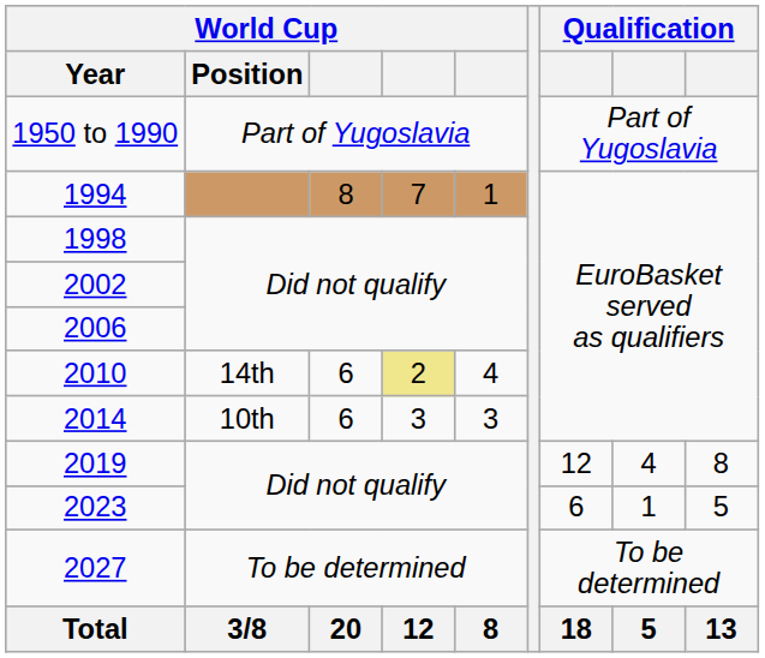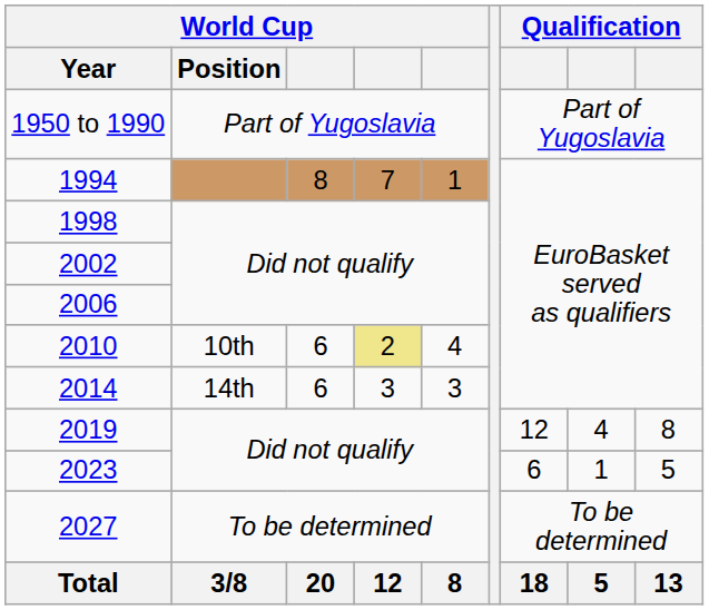2010 | World Cup / Position: 14th -> 10th
2014 | World Cup / Position: 10th -> 14th
